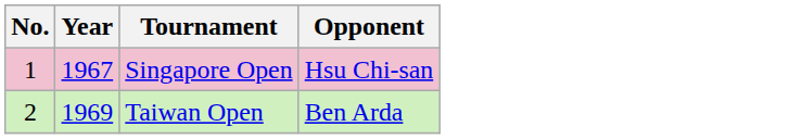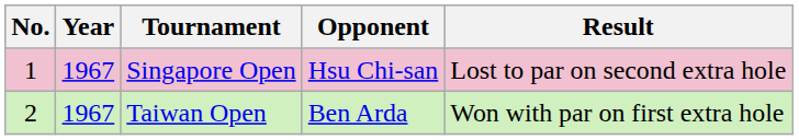+ column: Result | Lost to par on second extra hole | Won with par on first extra hole
Taiwan Open | Year: 1969 -> 1967
